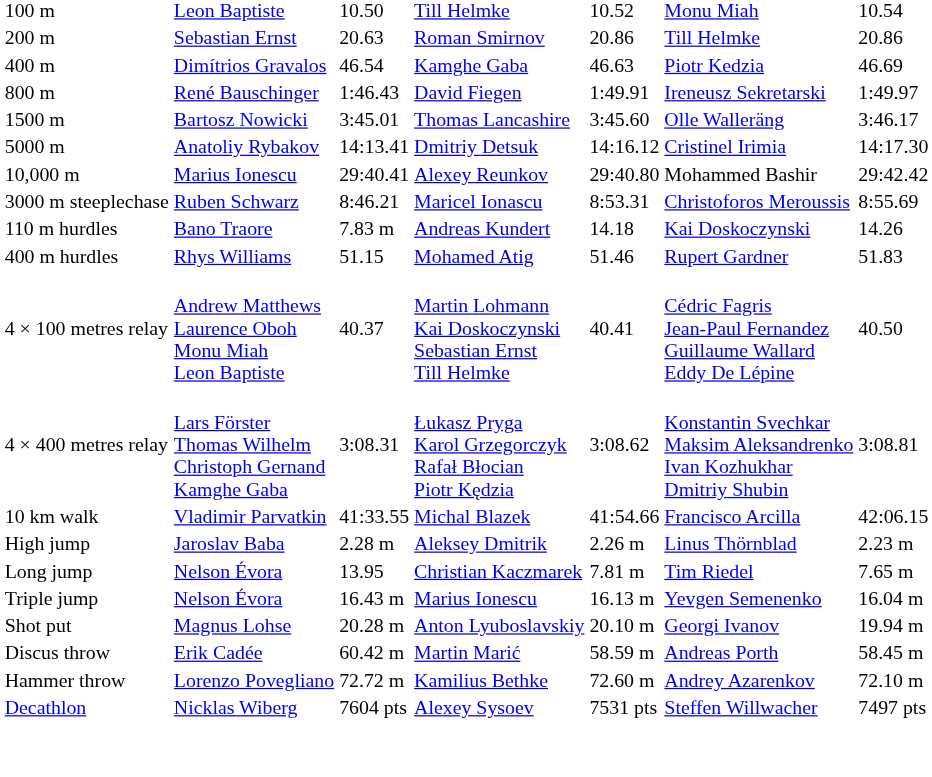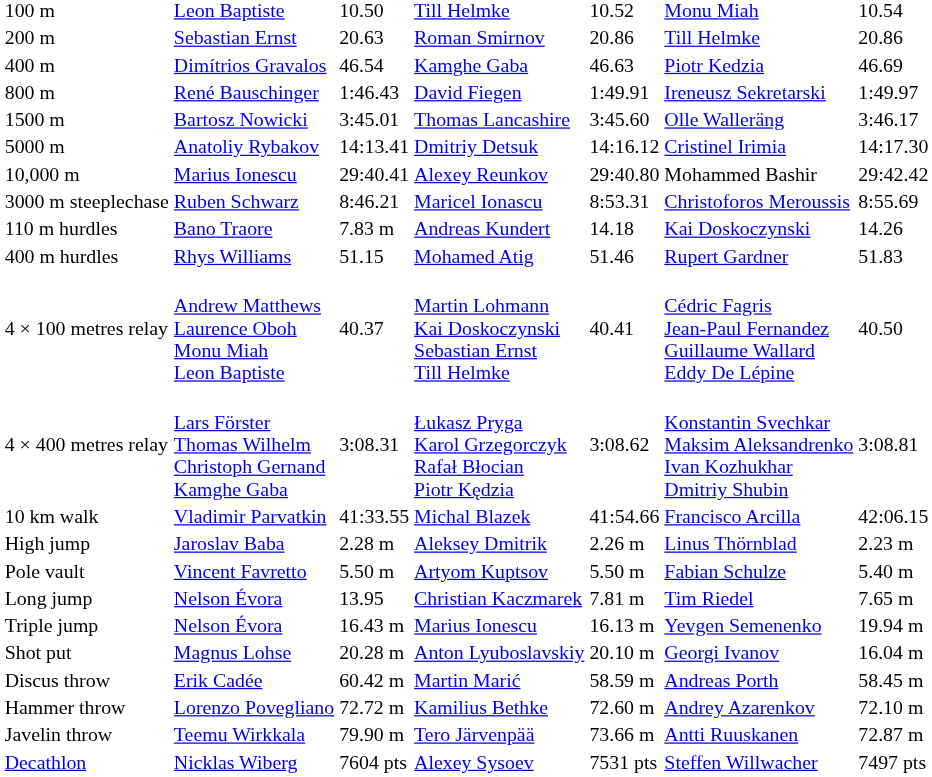+ row: Pole vault | Vincent Favretto | 5.50 m | Artyom Kuptsov | 5.50 m | Fabian Schulze | 5.40 m
Triple jump | column 7: 16.04 m -> 19.94 m
Shot put | column 7: 19.94 m -> 16.04 m
+ row: Javelin throw | Teemu Wirkkala | 79.90 m | Tero Järvenpää | 73.66 m | Antti Ruuskanen | 72.87 m
